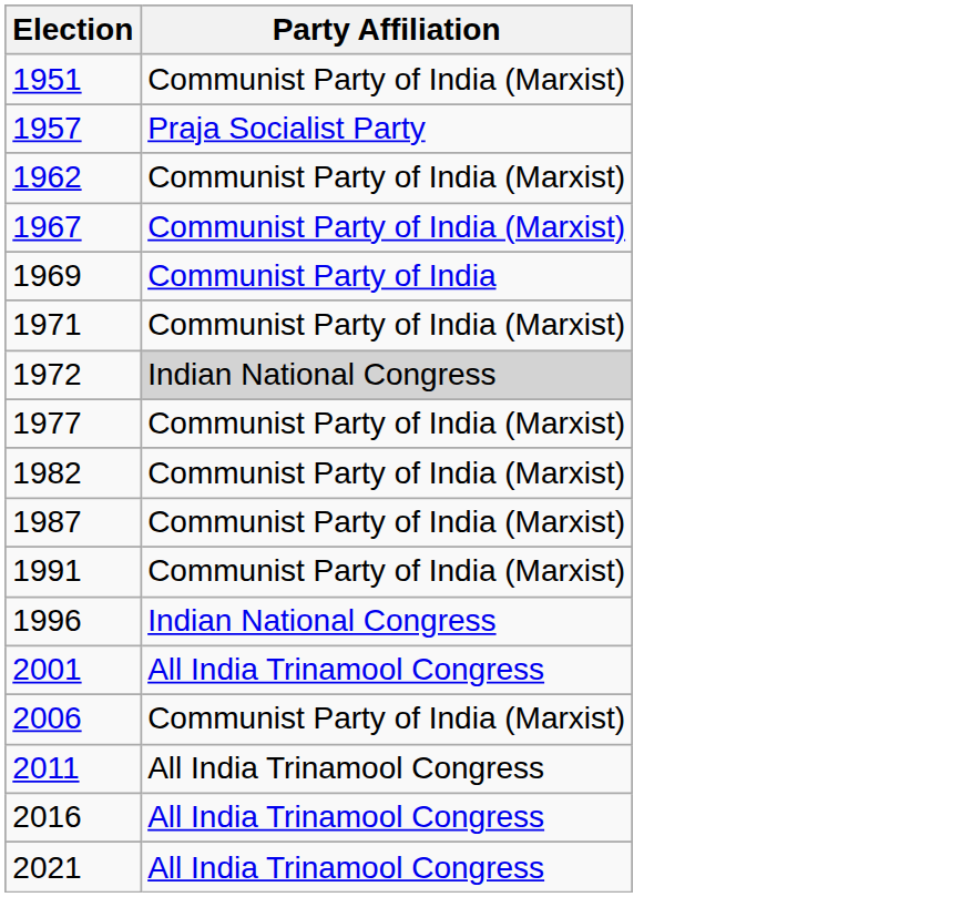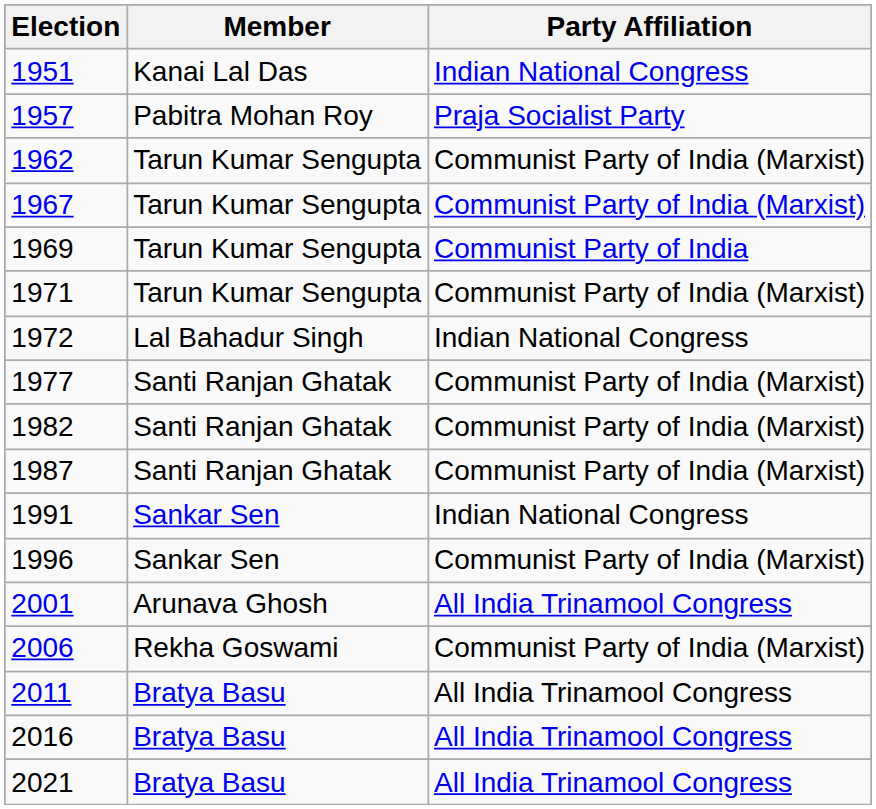+ column: Member | Kanai Lal Das | Pabitra Mohan Roy | Tarun Kumar Sengupta | Tarun Kumar Sengupta | Tarun Kumar Sengupta | Tarun Kumar Sengupta | Lal Bahadur Singh | Santi Ranjan Ghatak | Santi Ranjan Ghatak | Santi Ranjan Ghatak | Sankar Sen | Sankar Sen | Arunava Ghosh | Rekha Goswami | Bratya Basu | Bratya Basu | Bratya Basu
1951 | Party Affiliation: Communist Party of India (Marxist) -> Indian National Congress
1972 | Party Affiliation: lightgrey background -> no background
1991 | Party Affiliation: Communist Party of India (Marxist) -> Indian National Congress
1996 | Party Affiliation: Indian National Congress -> Communist Party of India (Marxist)
